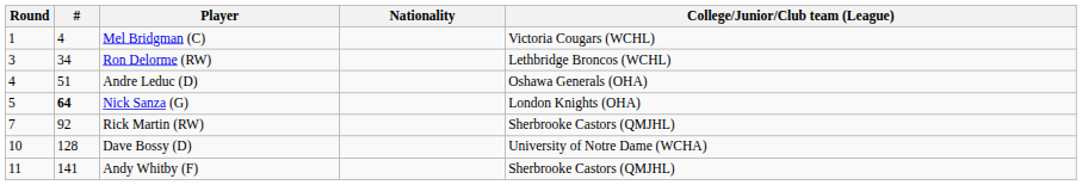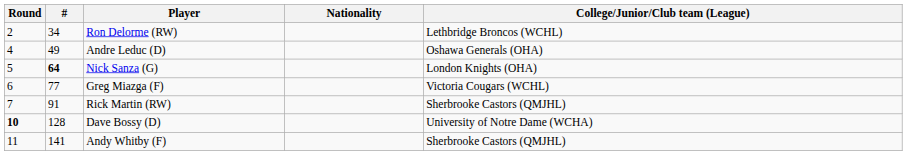- row: 1 | 4 | Mel Bridgman (C) | Victoria Cougars (WCHL)
Ron Delorme (RW) | Round: 3 -> 2
Andre Leduc (D) | #: 51 -> 49
+ row: 6 | 77 | Greg Miazga (F) | Victoria Cougars (WCHL)
Rick Martin (RW) | #: 92 -> 91
Dave Bossy (D) | Round: normal -> bold
